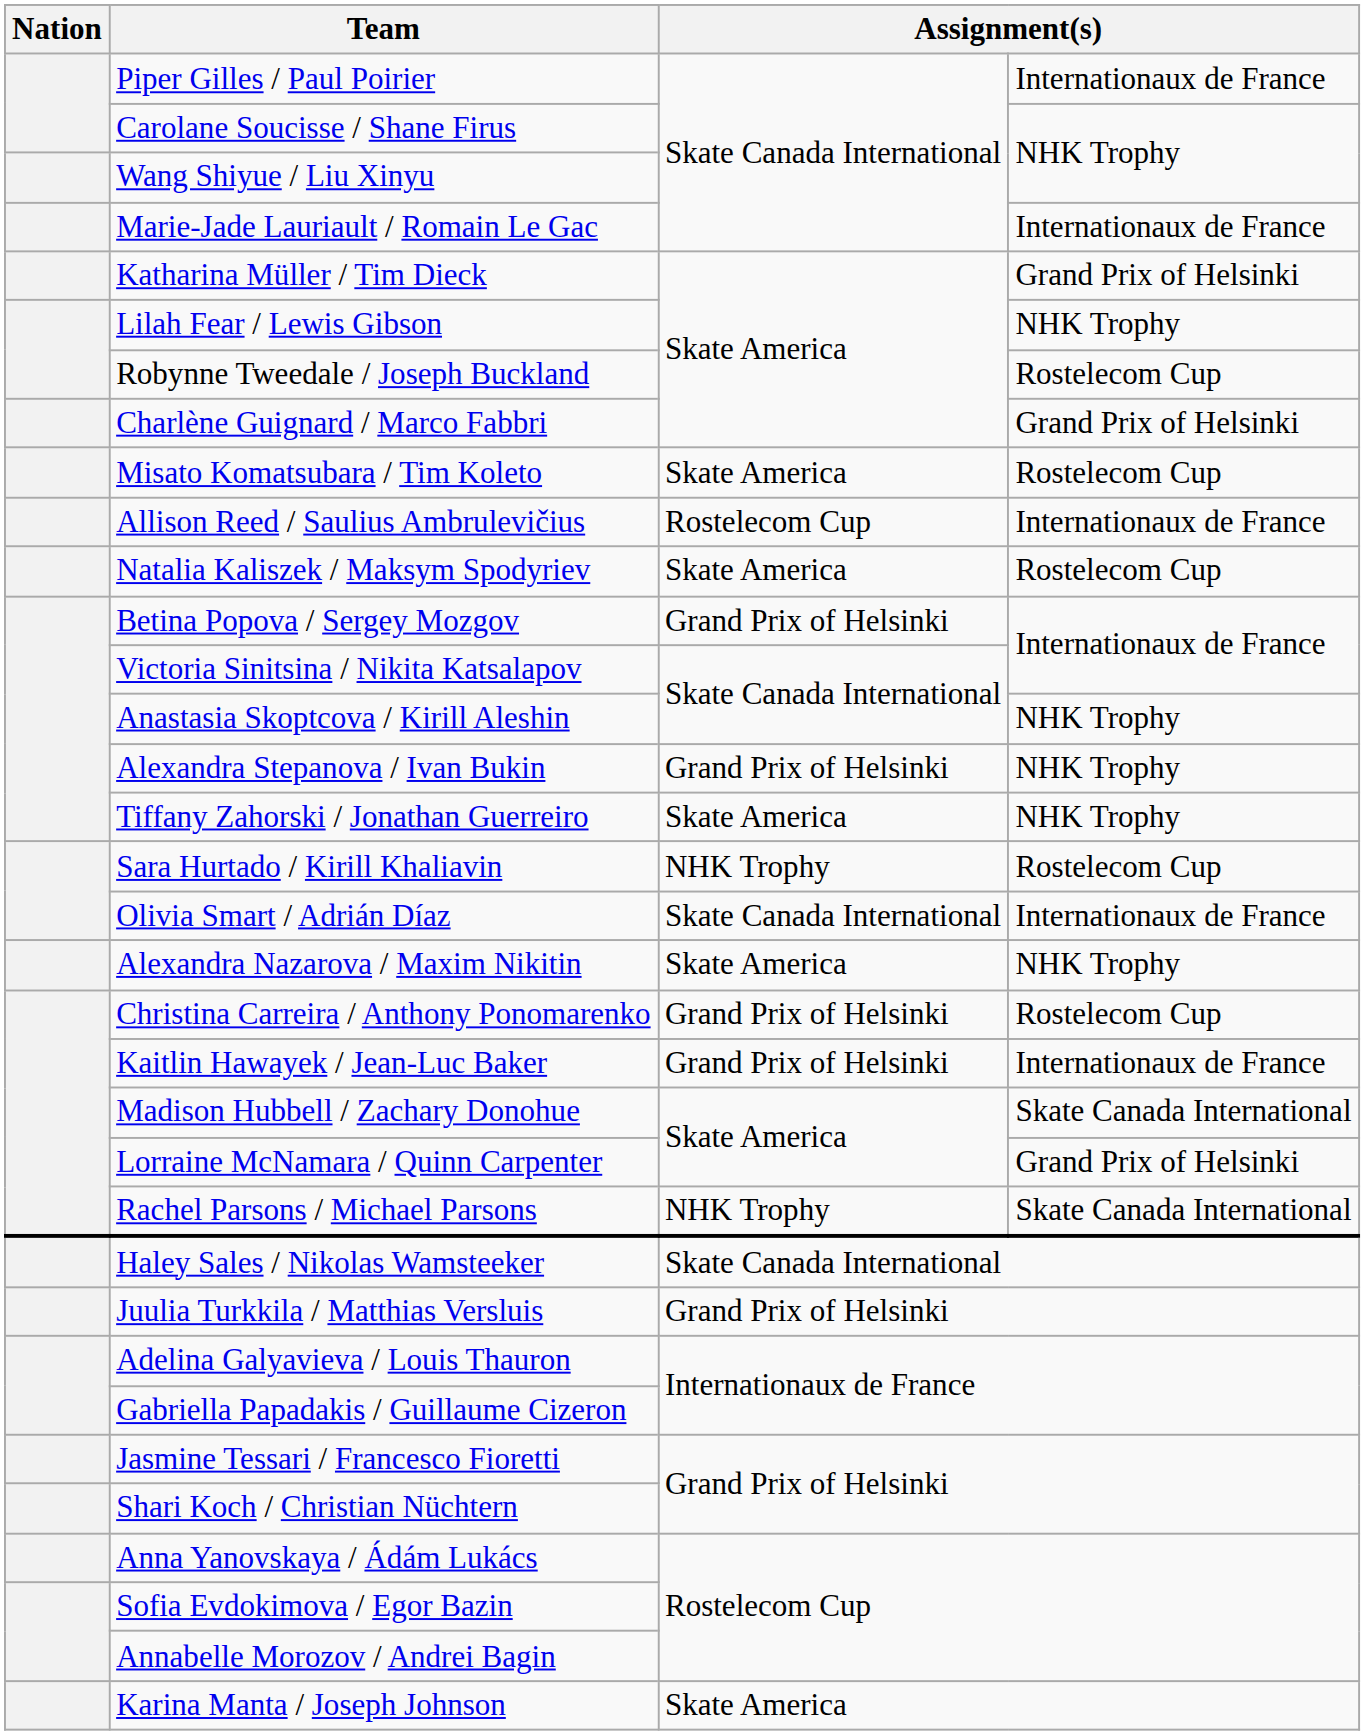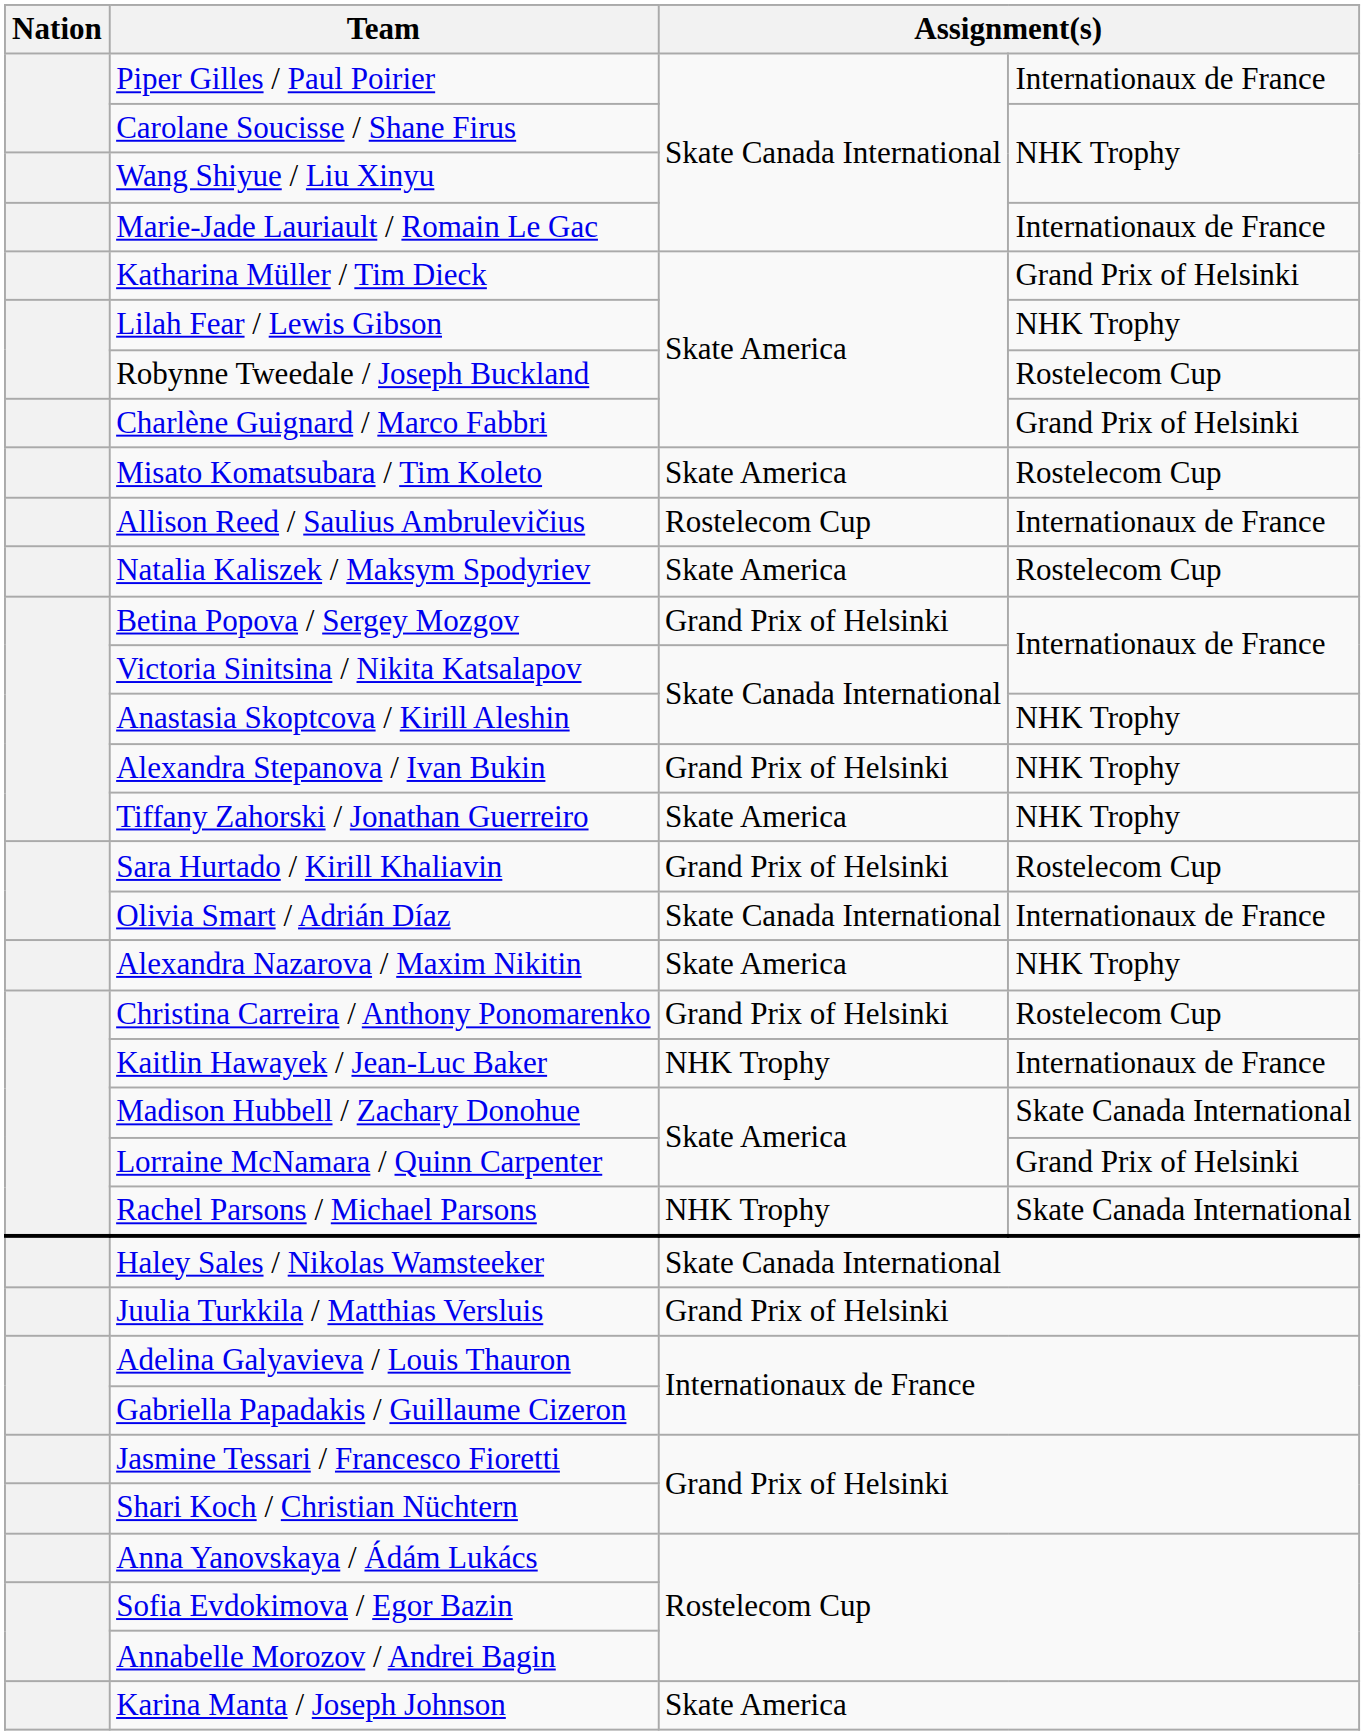Sara Hurtado / Kirill Khaliavin | column 3: NHK Trophy -> Grand Prix of Helsinki
Kaitlin Hawayek / Jean-Luc Baker | column 3: Grand Prix of Helsinki -> NHK Trophy
